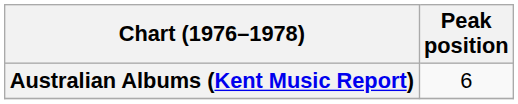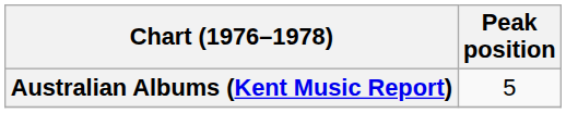Australian Albums (Kent Music Report) | Peak position: 6 -> 5
